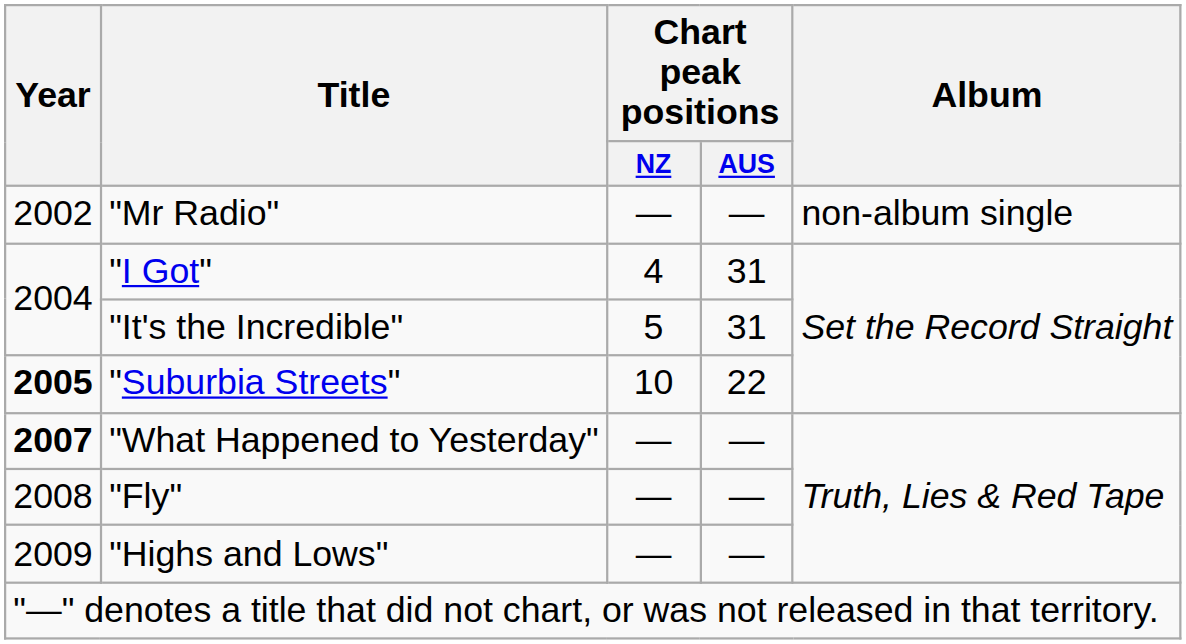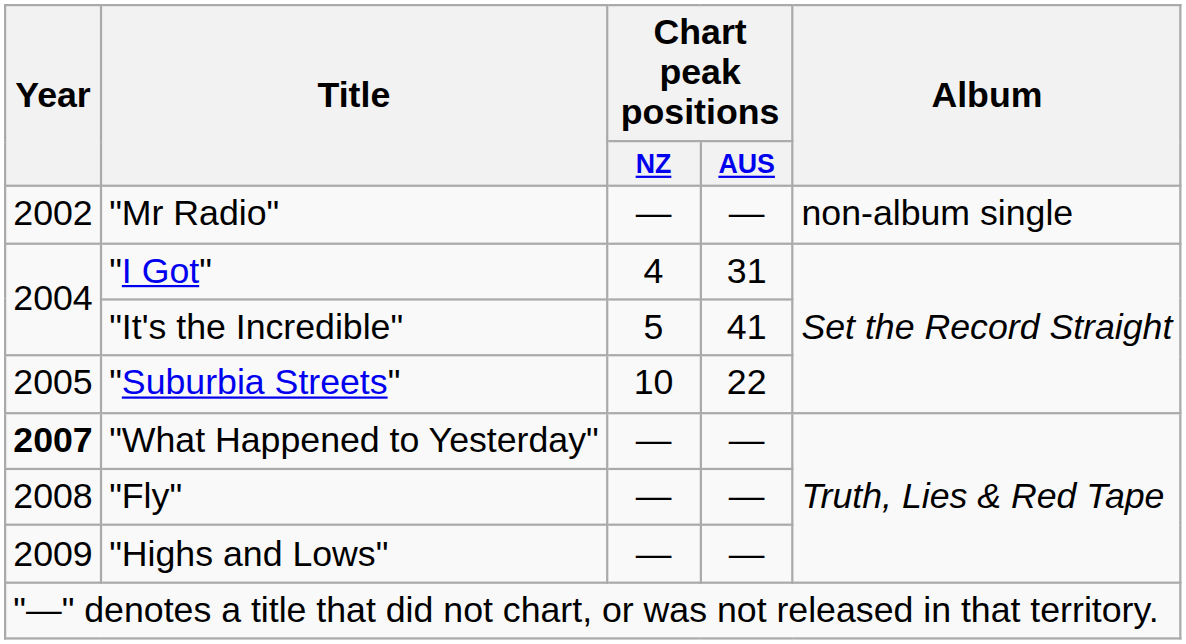"It's the Incredible" | Chart peak positions / AUS: 31 -> 41
"Suburbia Streets" | Year: bold -> normal
